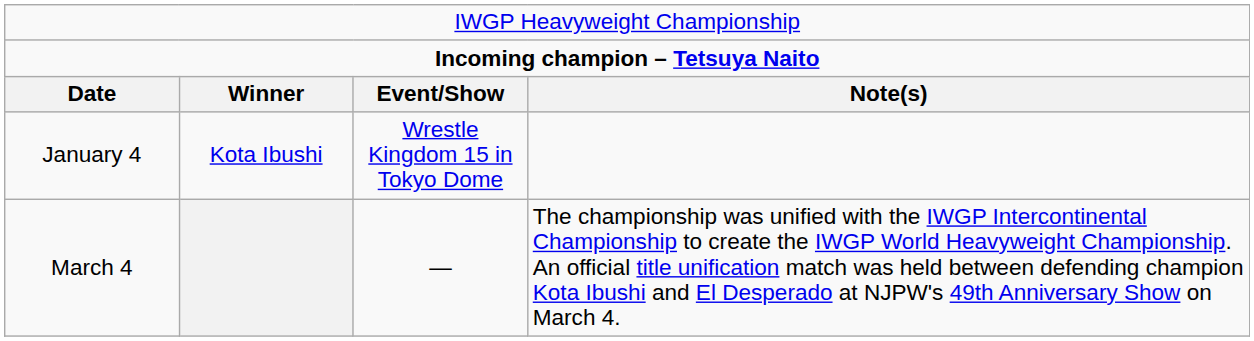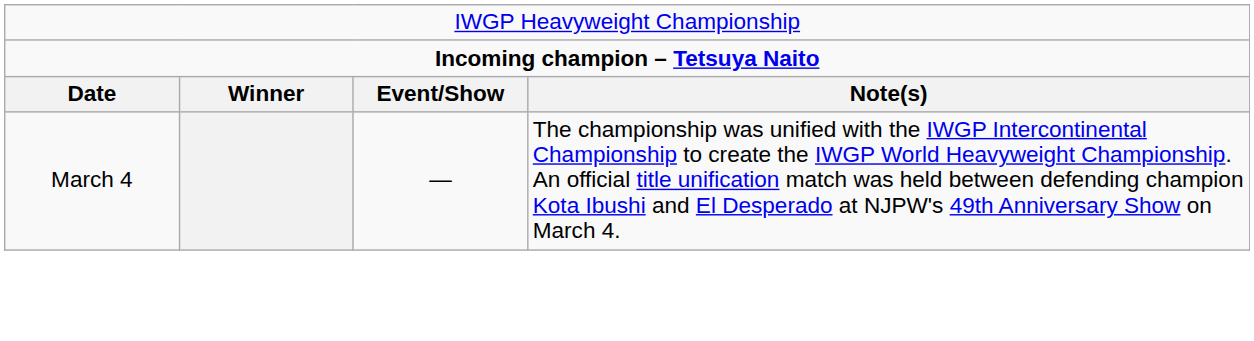- row: January 4 | Kota Ibushi | Wrestle Kingdom 15 in Tokyo Dome
